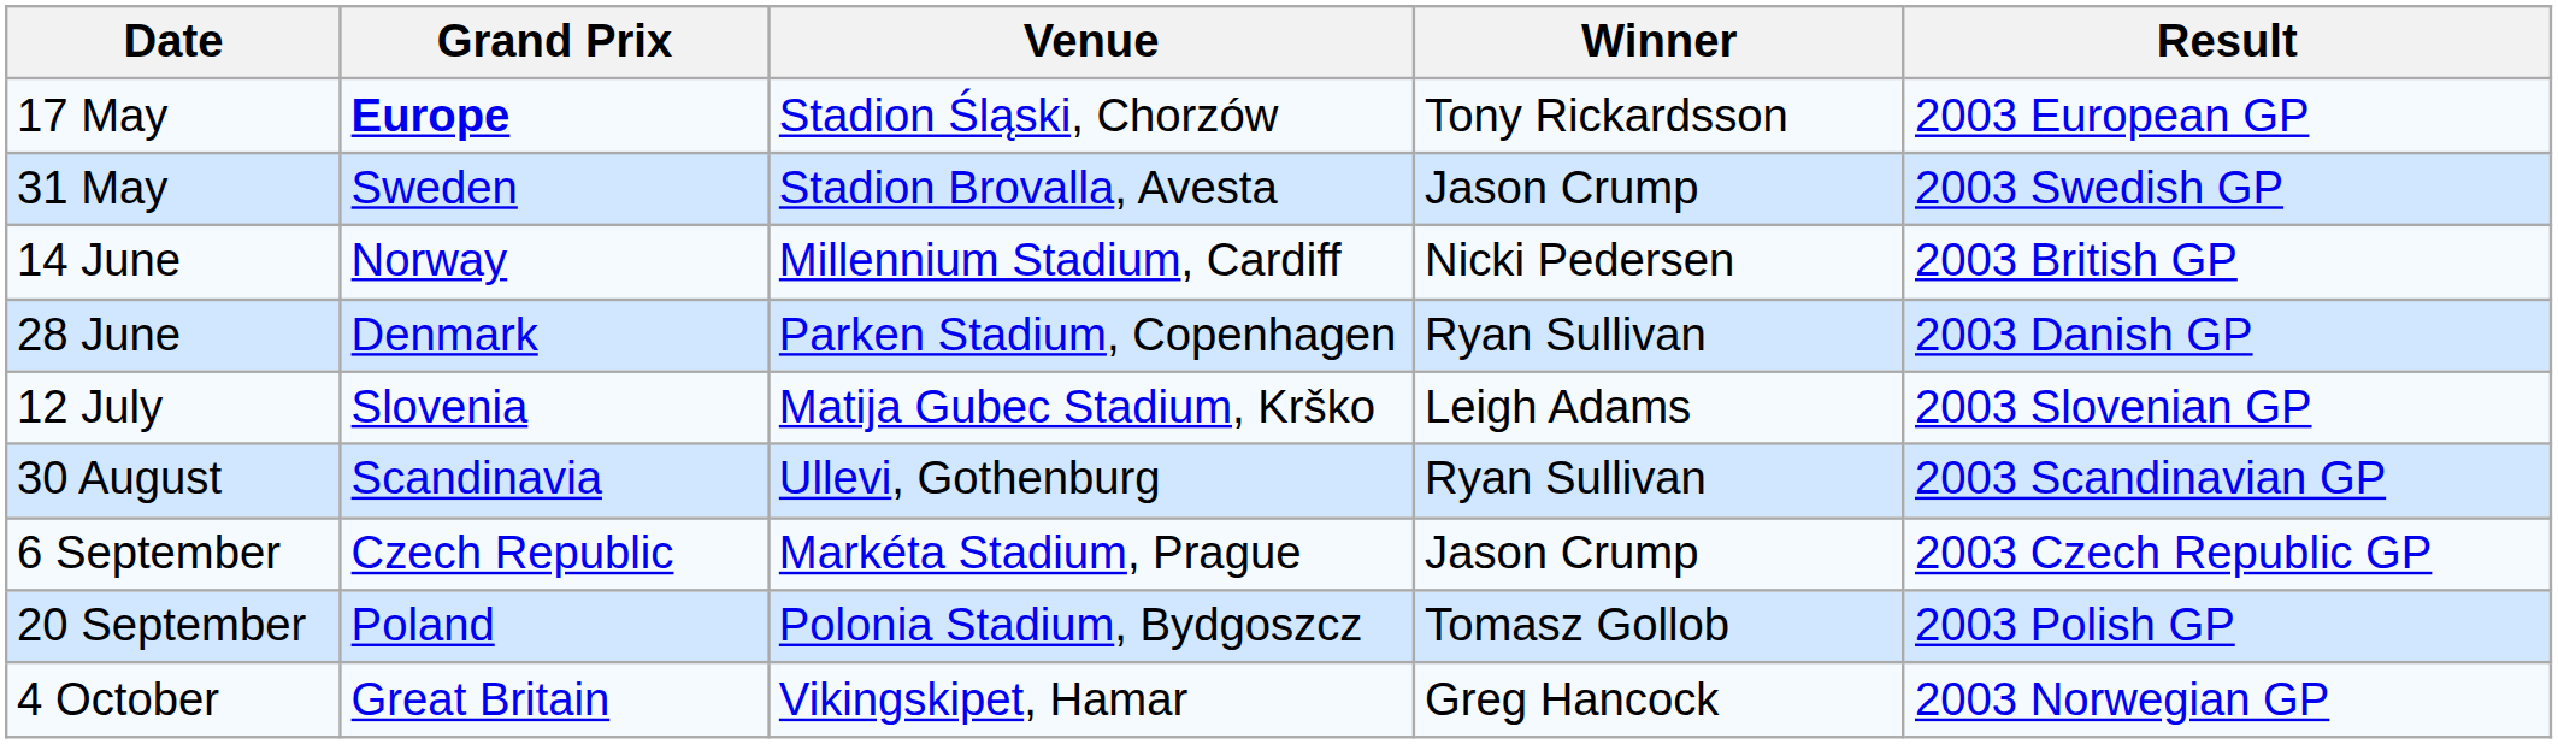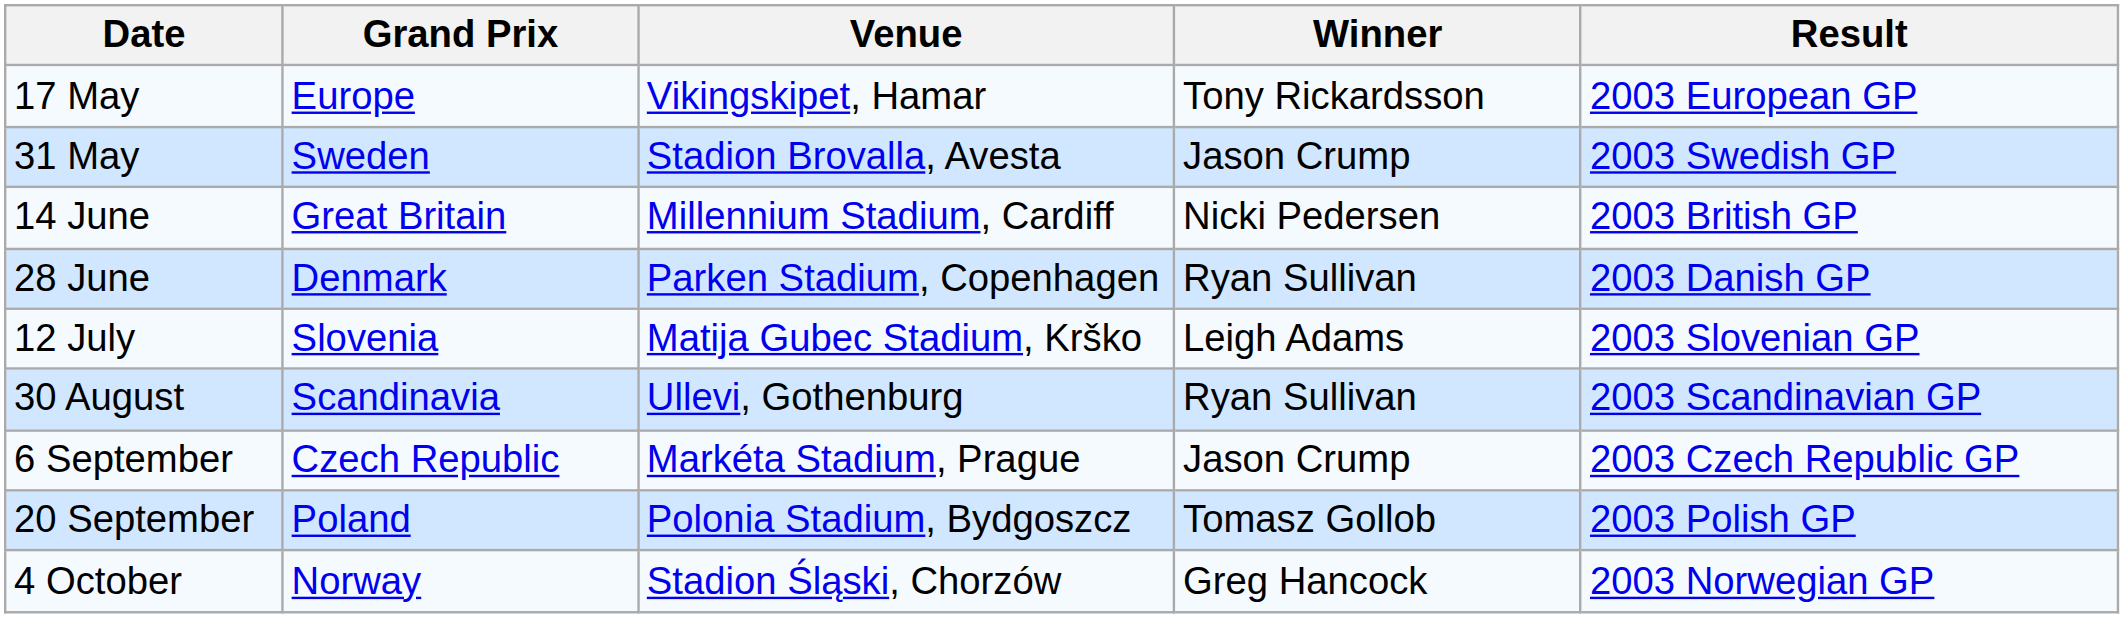17 May | Grand Prix: bold -> normal
17 May | Venue: Stadion Śląski, Chorzów -> Vikingskipet, Hamar
14 June | Grand Prix: Norway -> Great Britain
4 October | Grand Prix: Great Britain -> Norway
4 October | Venue: Vikingskipet, Hamar -> Stadion Śląski, Chorzów
